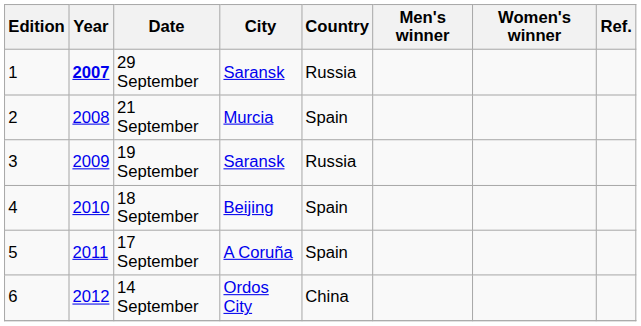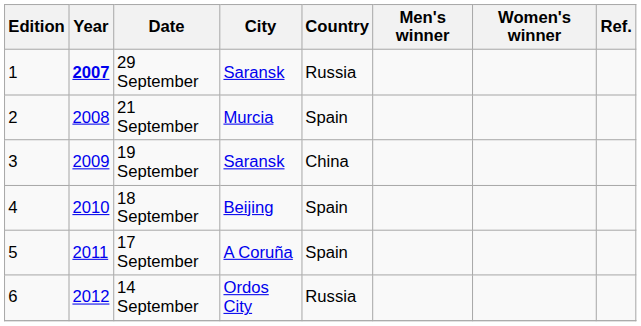19 September | Country: Russia -> China
14 September | Country: China -> Russia
